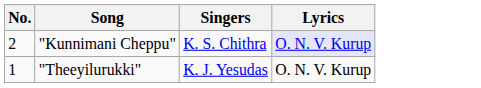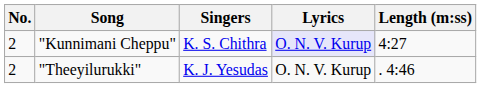+ column: Length (m:ss) | 4:27 | . 4:46
"Theeyilurukki" | No.: 1 -> 2
